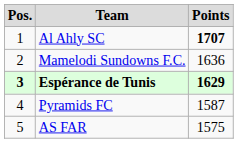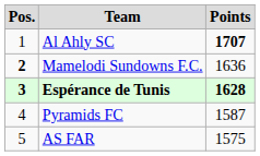Mamelodi Sundowns F.C. | Pos.: normal -> bold
Espérance de Tunis | Points: 1629 -> 1628
